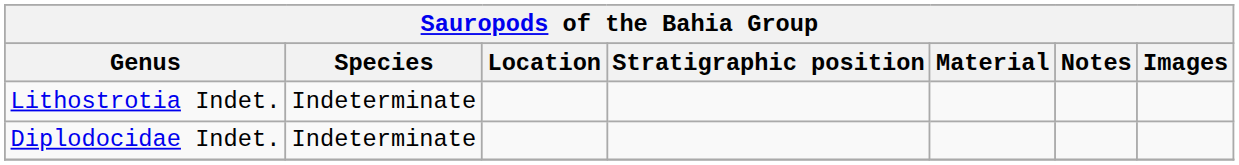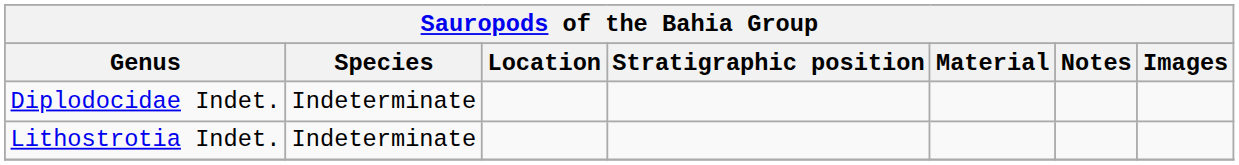rows swapped: Diplodocidae Indet. <-> Lithostrotia Indet.
